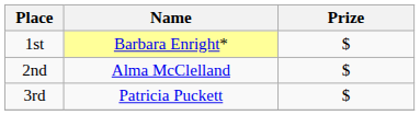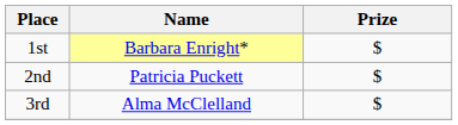2nd | Name: Alma McClelland -> Patricia Puckett
3rd | Name: Patricia Puckett -> Alma McClelland
